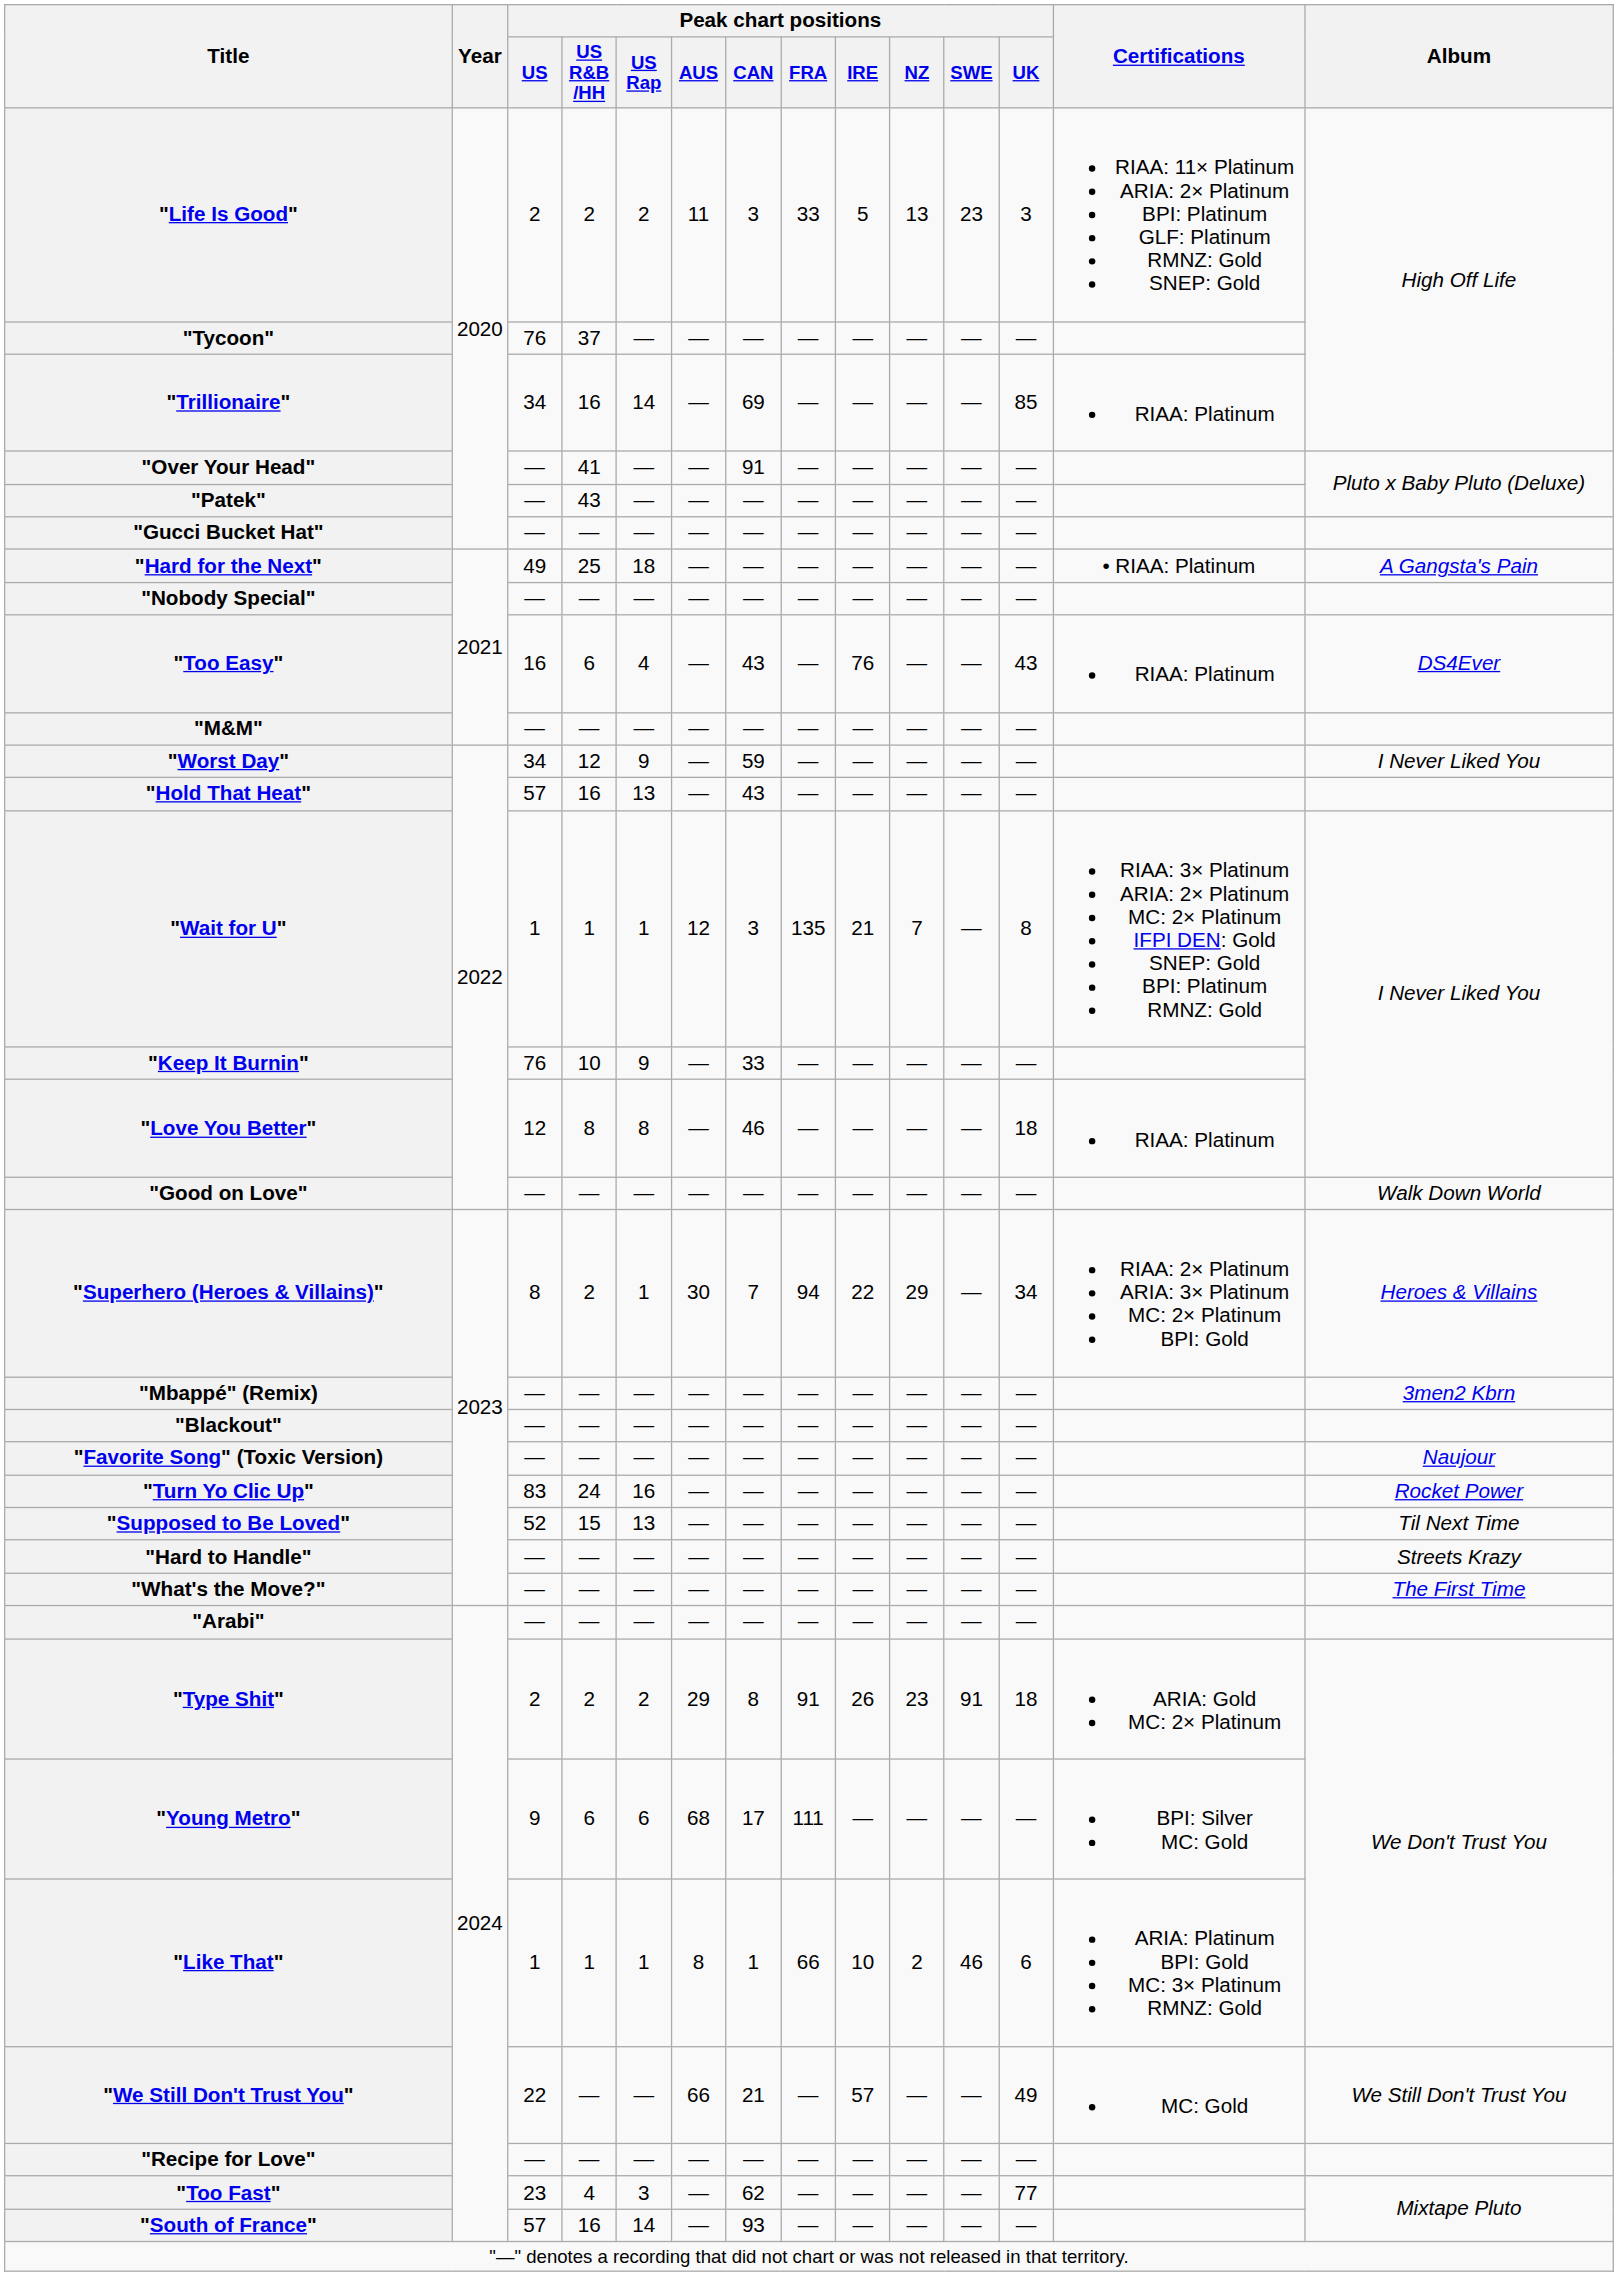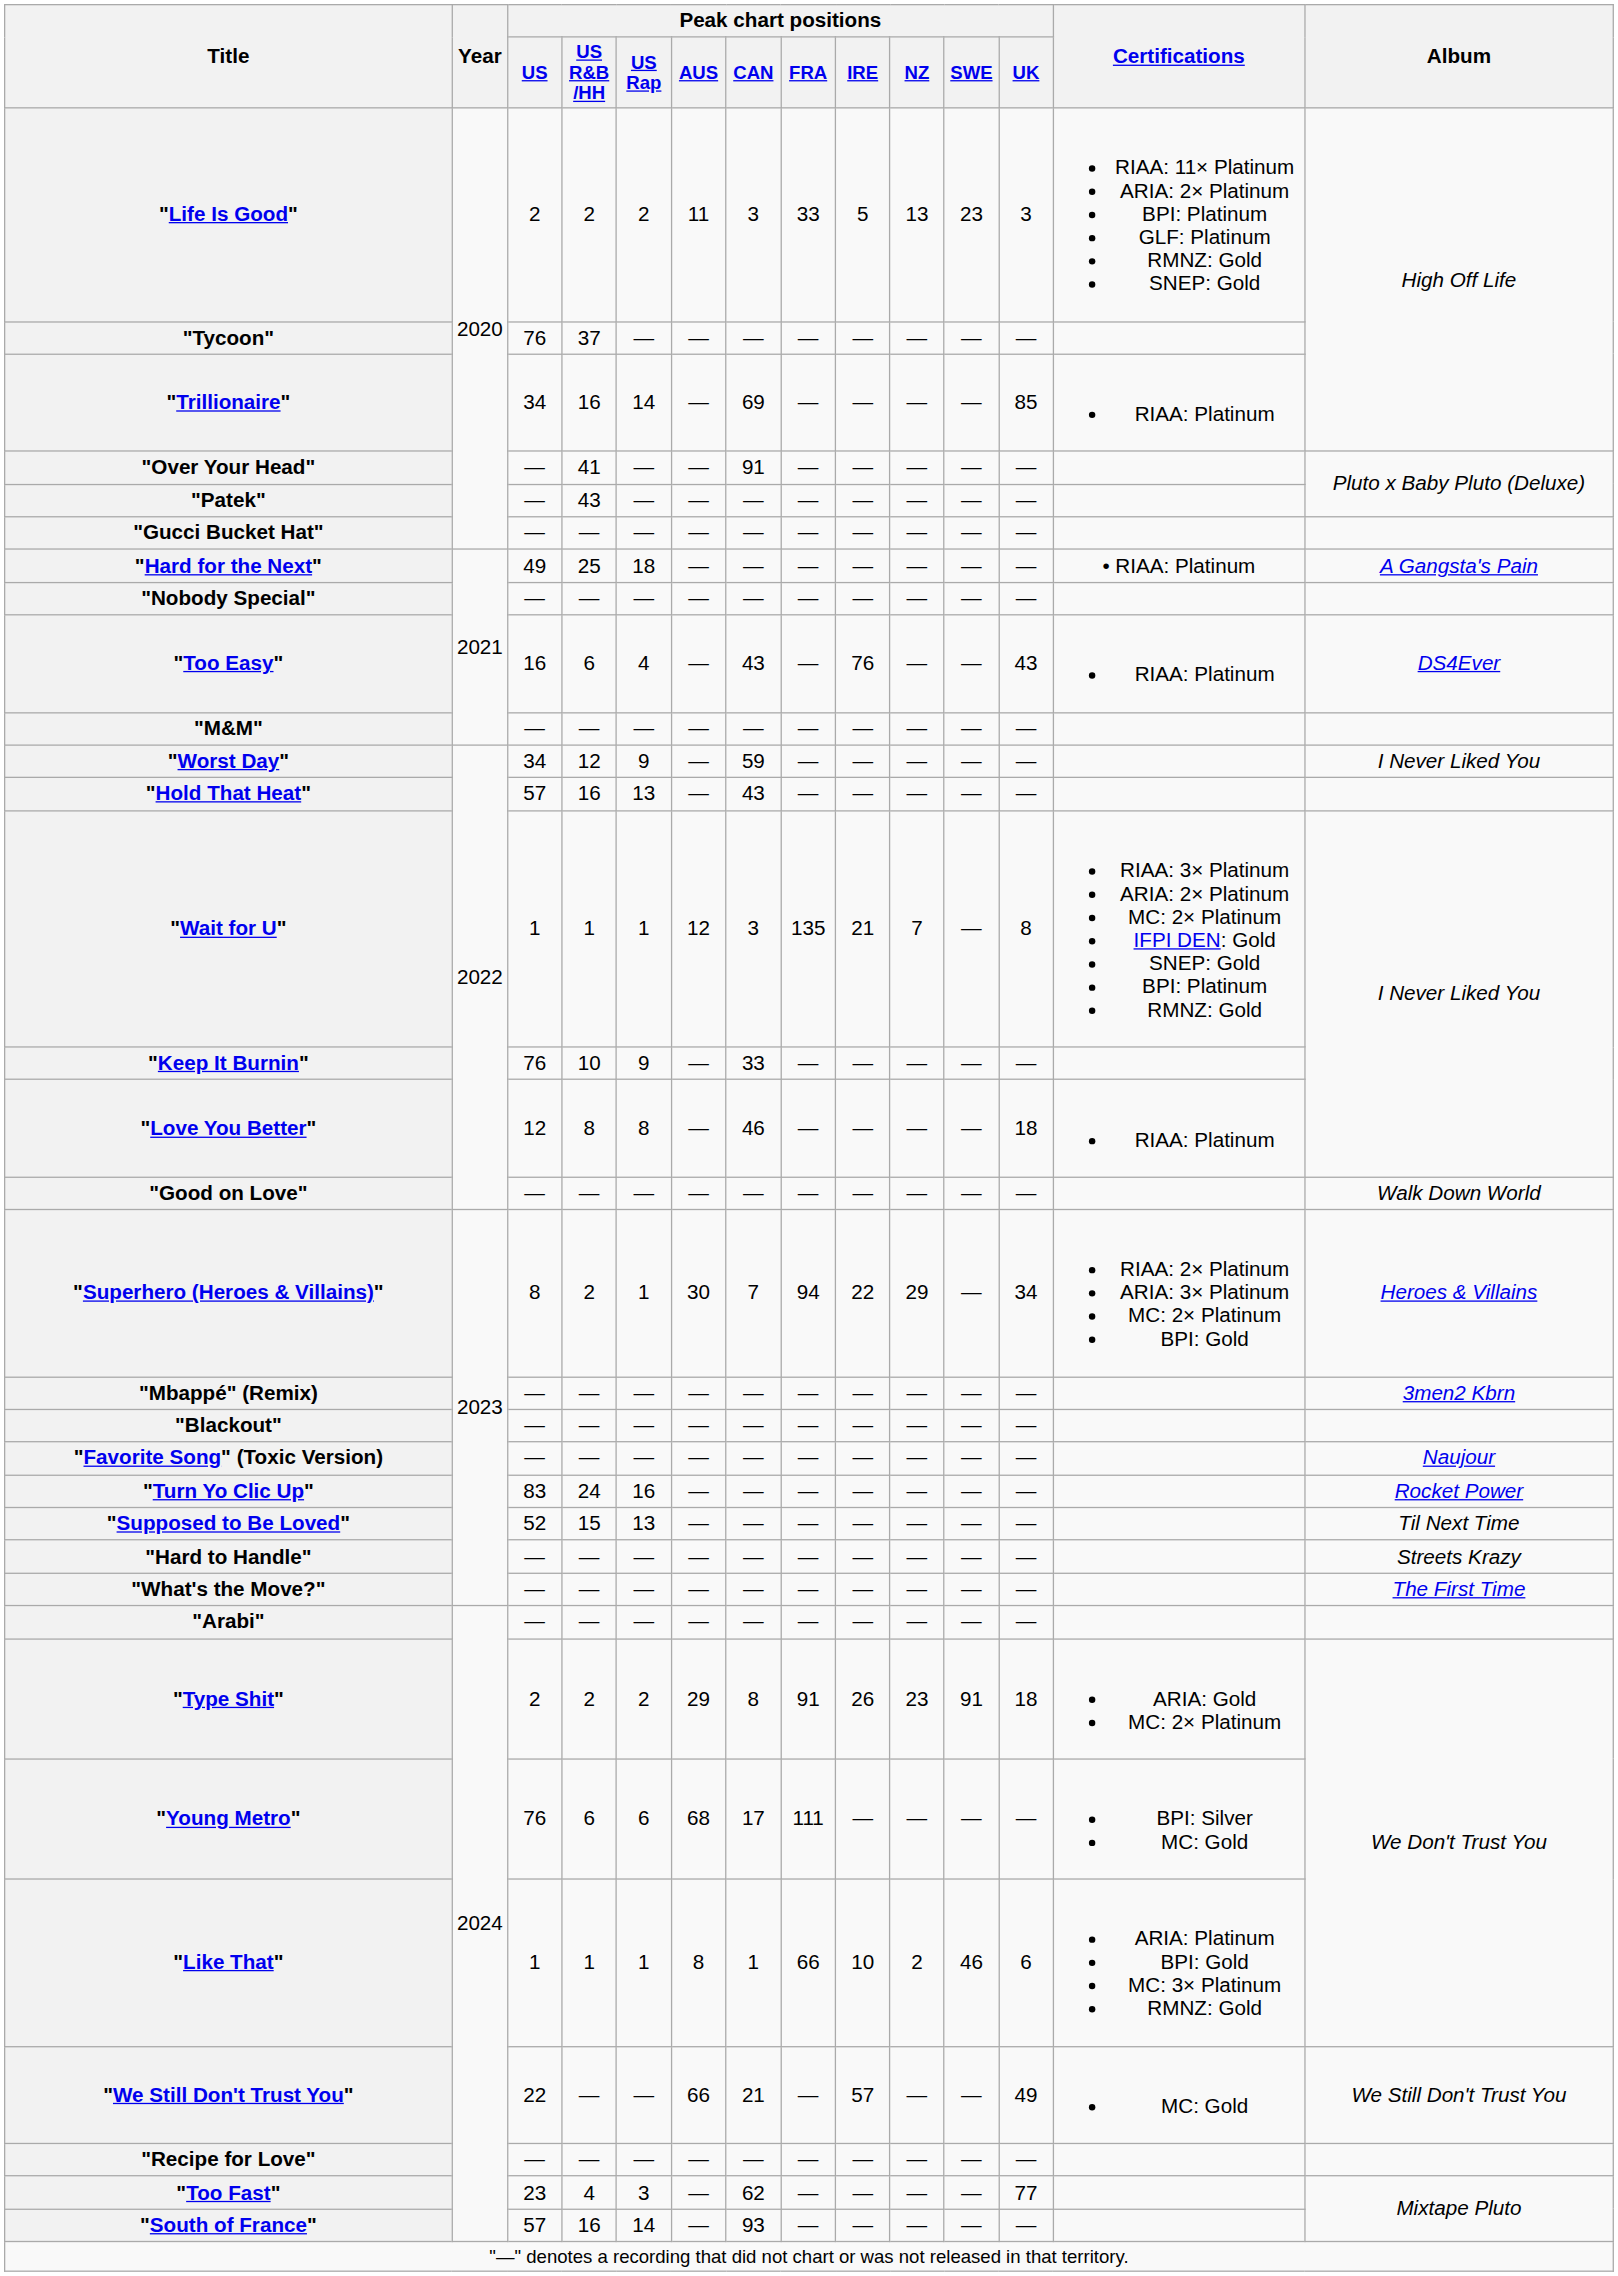"Young Metro" | Peak chart positions / US: 9 -> 76
